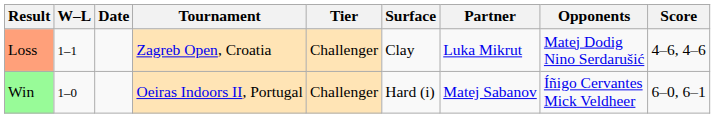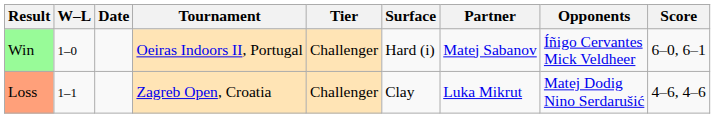rows swapped: Win <-> Loss
